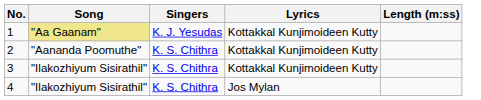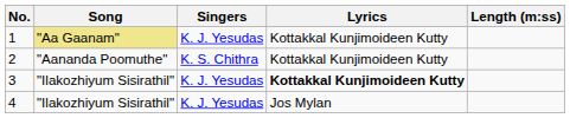3 | Singers: K. S. Chithra -> K. J. Yesudas
3 | Lyrics: normal -> bold
4 | Singers: K. S. Chithra -> K. J. Yesudas
